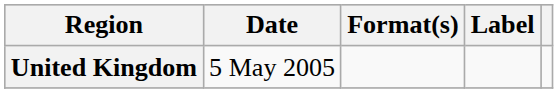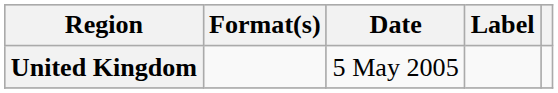columns swapped: Date <-> Format(s)
